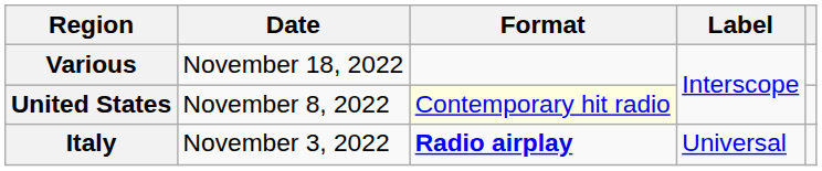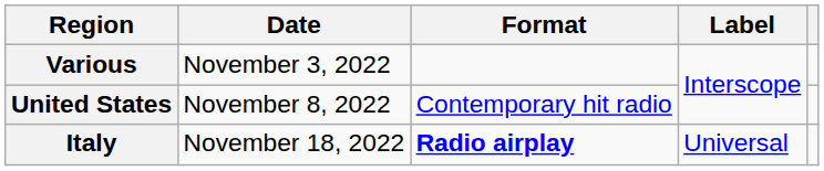Various | Date: November 18, 2022 -> November 3, 2022
United States | Format: lightyellow background -> no background
Italy | Date: November 3, 2022 -> November 18, 2022
